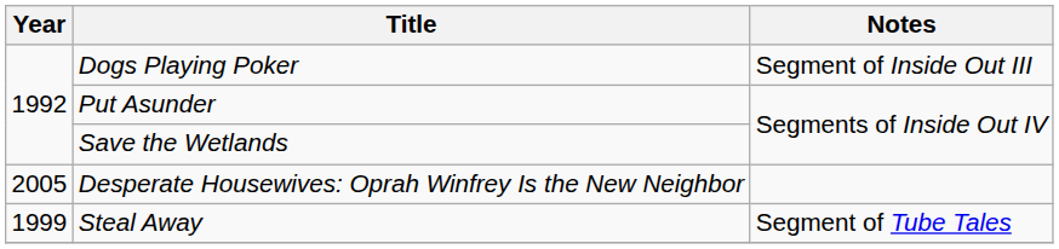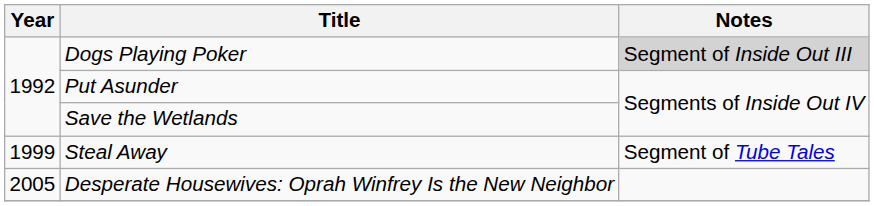Dogs Playing Poker | Notes: no background -> lightgrey background
rows swapped: Steal Away <-> Desperate Housewives: Oprah Winfrey Is the New Neighbor
